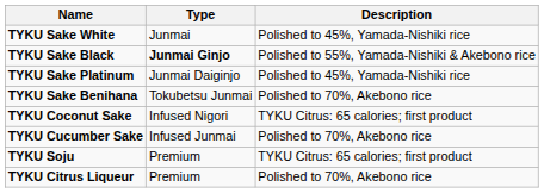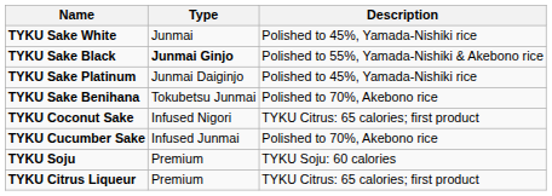TYKU Soju | Description: TYKU Citrus: 65 calories; first product -> TYKU Soju: 60 calories
TYKU Citrus Liqueur | Description: Polished to 70%, Akebono rice -> TYKU Citrus: 65 calories; first product
